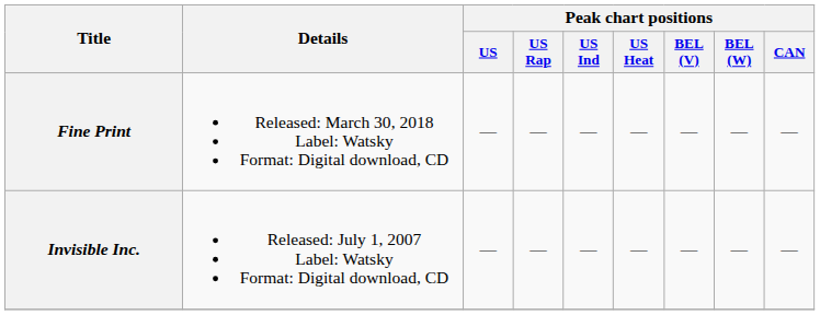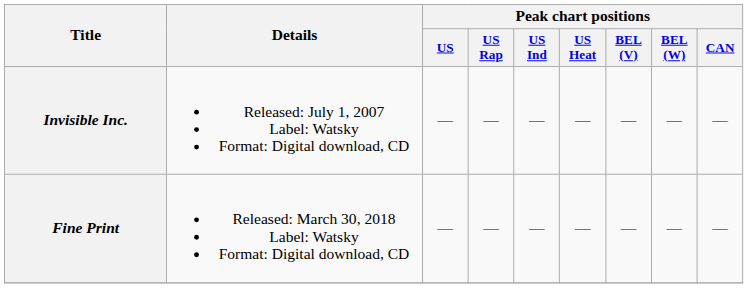rows swapped: Invisible Inc. <-> Fine Print
